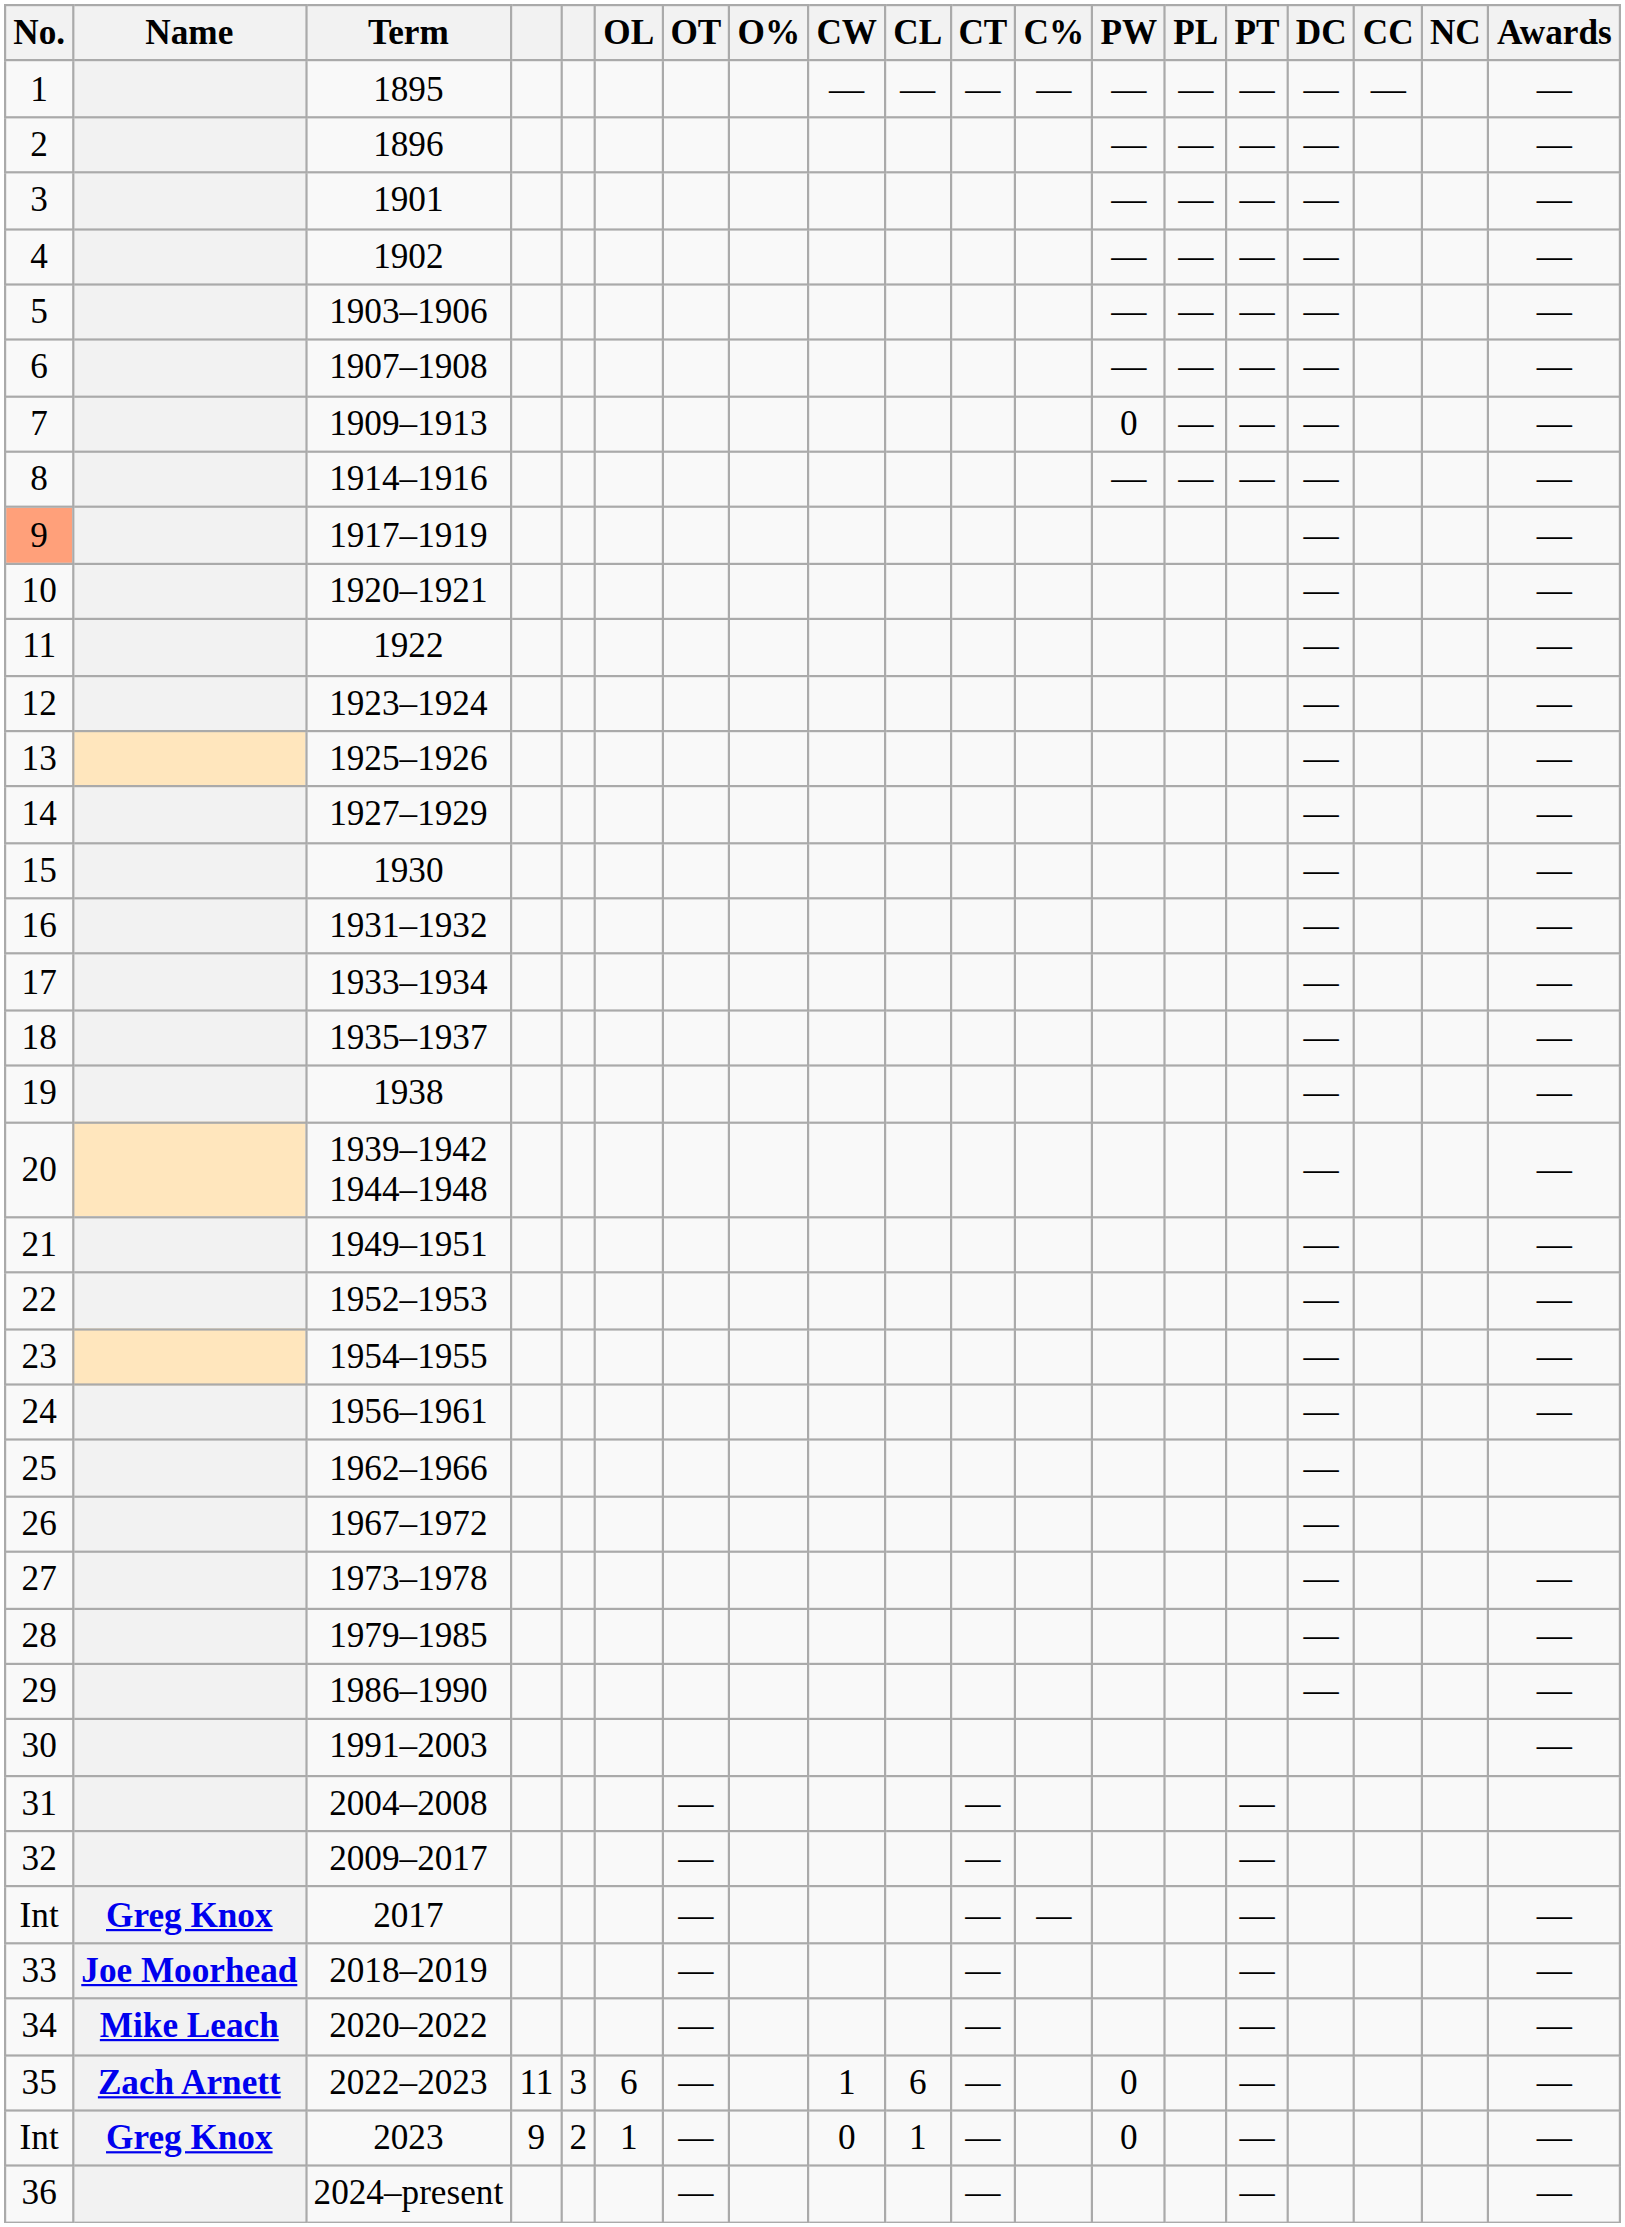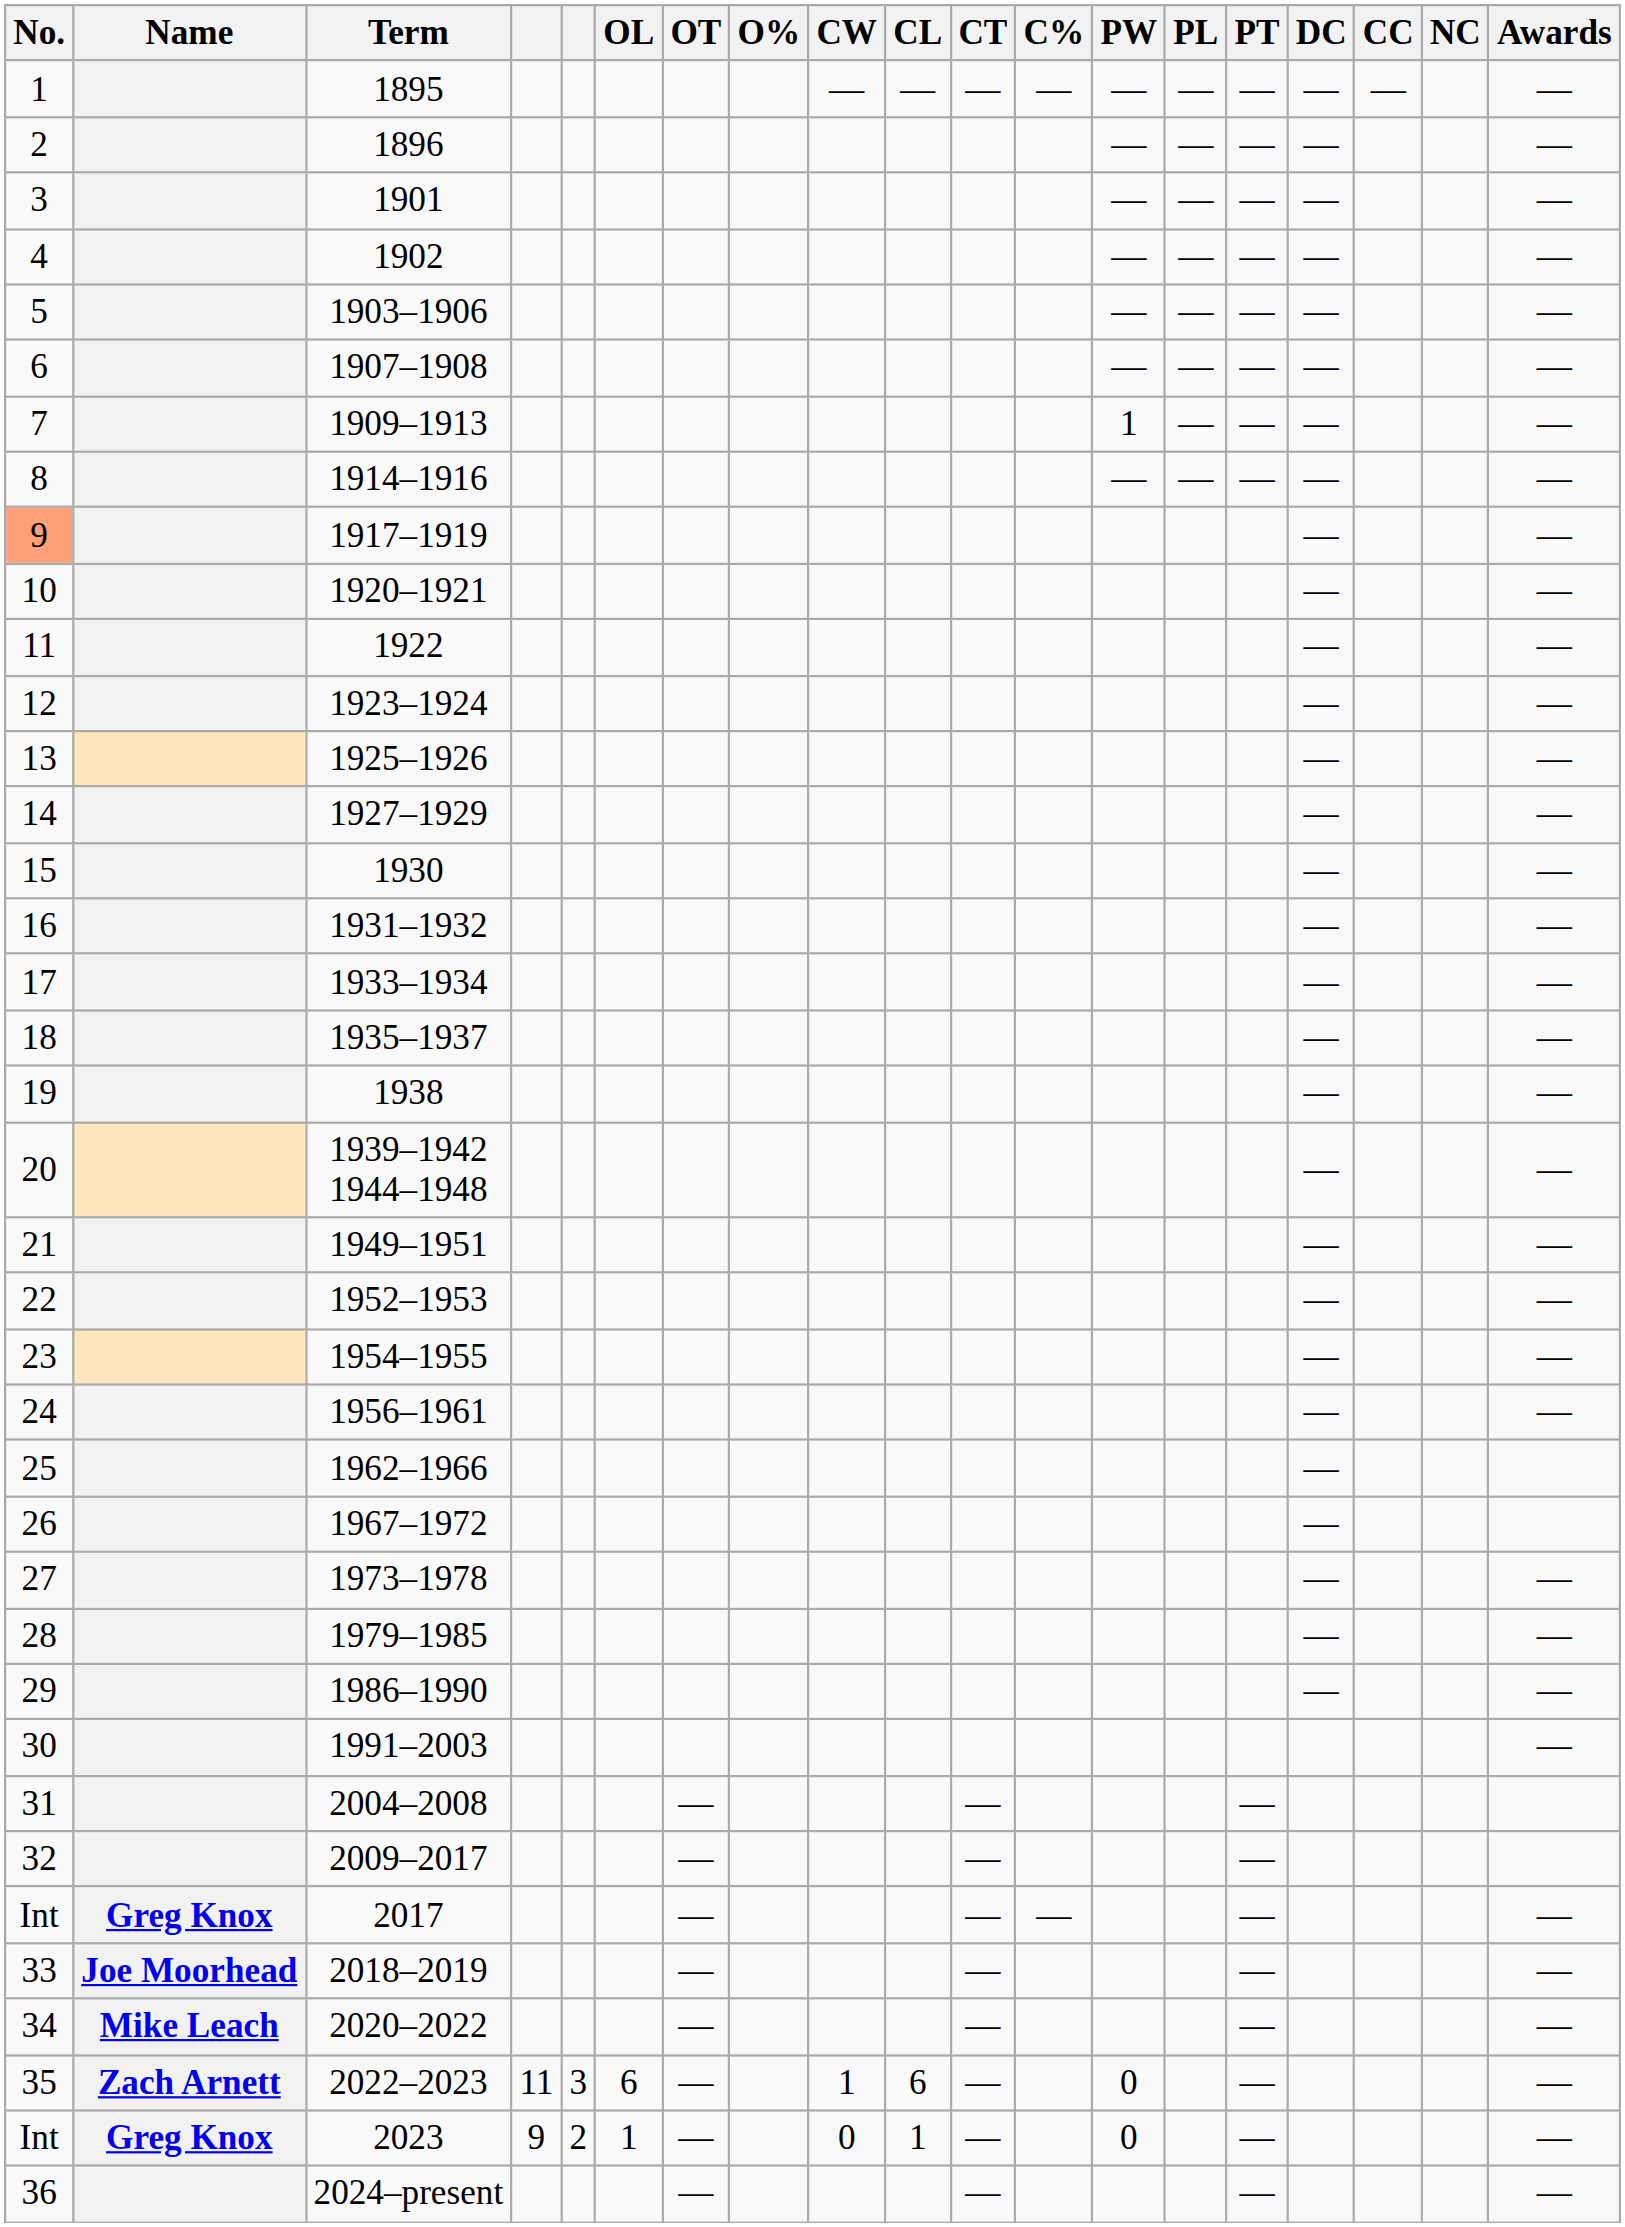1909–1913 | PW: 0 -> 1
